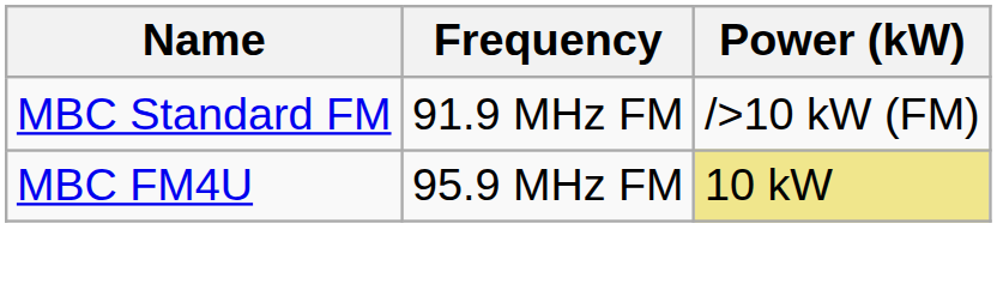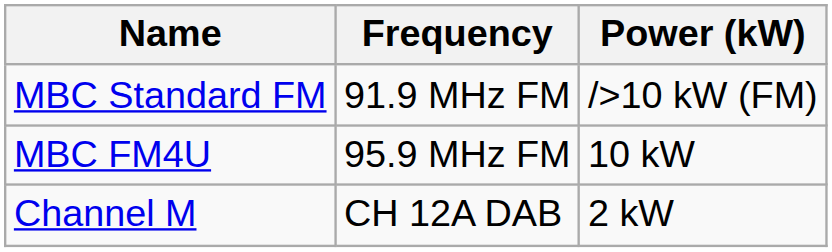MBC FM4U | Power (kW): khaki background -> no background
+ row: Channel M | CH 12A DAB | 2 kW
